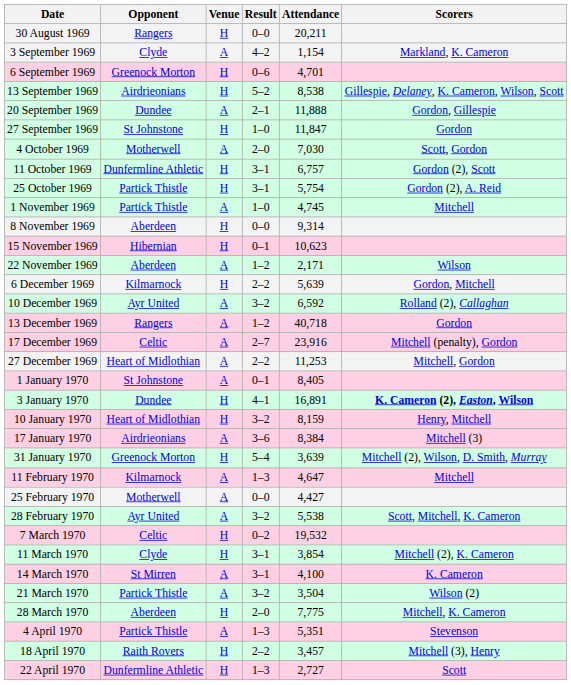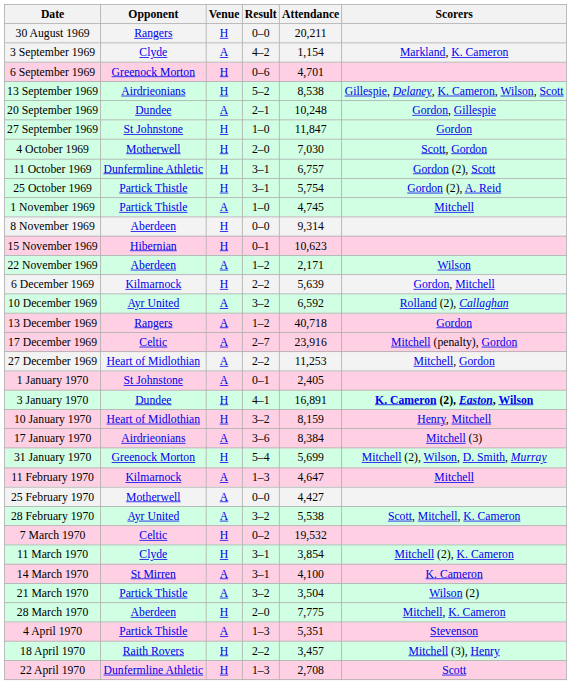20 September 1969 | Attendance: 11,888 -> 10,248
4 October 1969 | Venue: A -> H
1 January 1970 | Attendance: 8,405 -> 2,405
31 January 1970 | Attendance: 3,639 -> 5,699
22 April 1970 | Attendance: 2,727 -> 2,708
